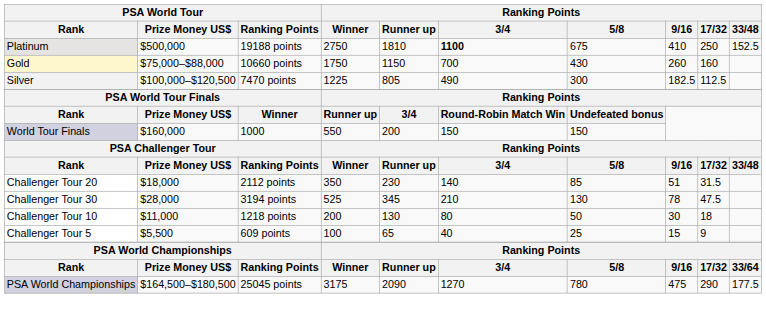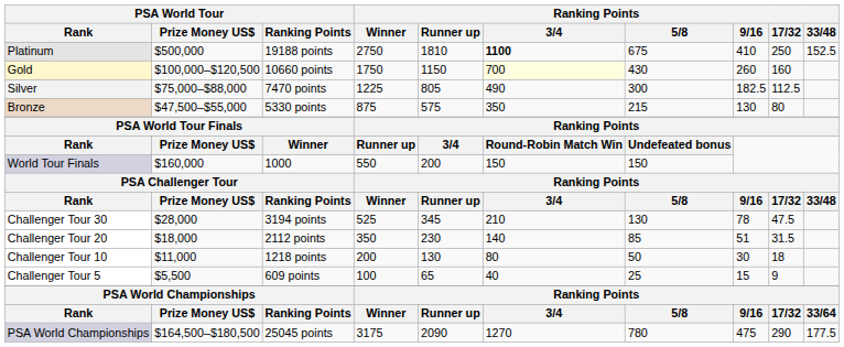Gold | PSA World Tour / Prize Money US$: $75,000–$88,000 -> $100,000–$120,500
Gold | Ranking Points / 3/4: no background -> lightyellow background
Silver | PSA World Tour / Prize Money US$: $100,000–$120,500 -> $75,000–$88,000
+ row: Bronze | $47,500–$55,000 | 5330 points | 875 | 575 | 350 | 215 | 130 | 80
rows swapped: Challenger Tour 30 <-> Challenger Tour 20
